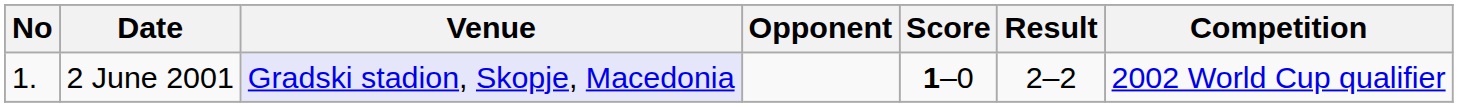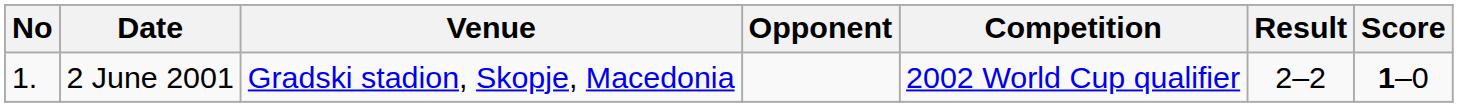columns swapped: Score <-> Competition
2 June 2001 | Venue: lavender background -> no background
